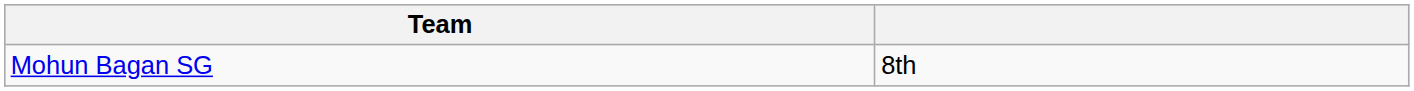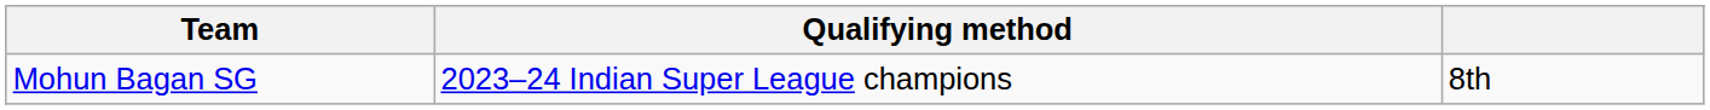+ column: Qualifying method | 2023–24 Indian Super League champions
